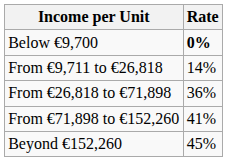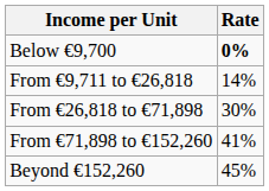From €26,818 to €71,898 | Rate: 36% -> 30%
